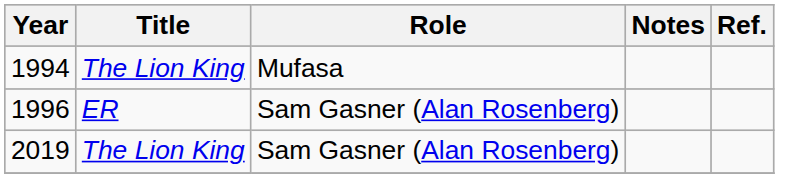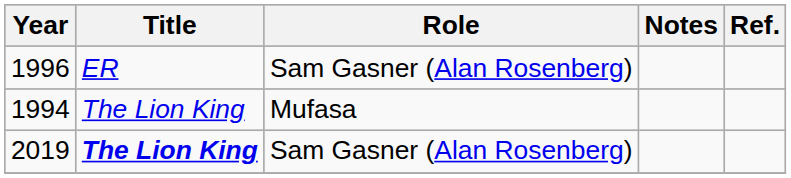rows swapped: 1994 <-> 1996
2019 | Title: normal -> bold
